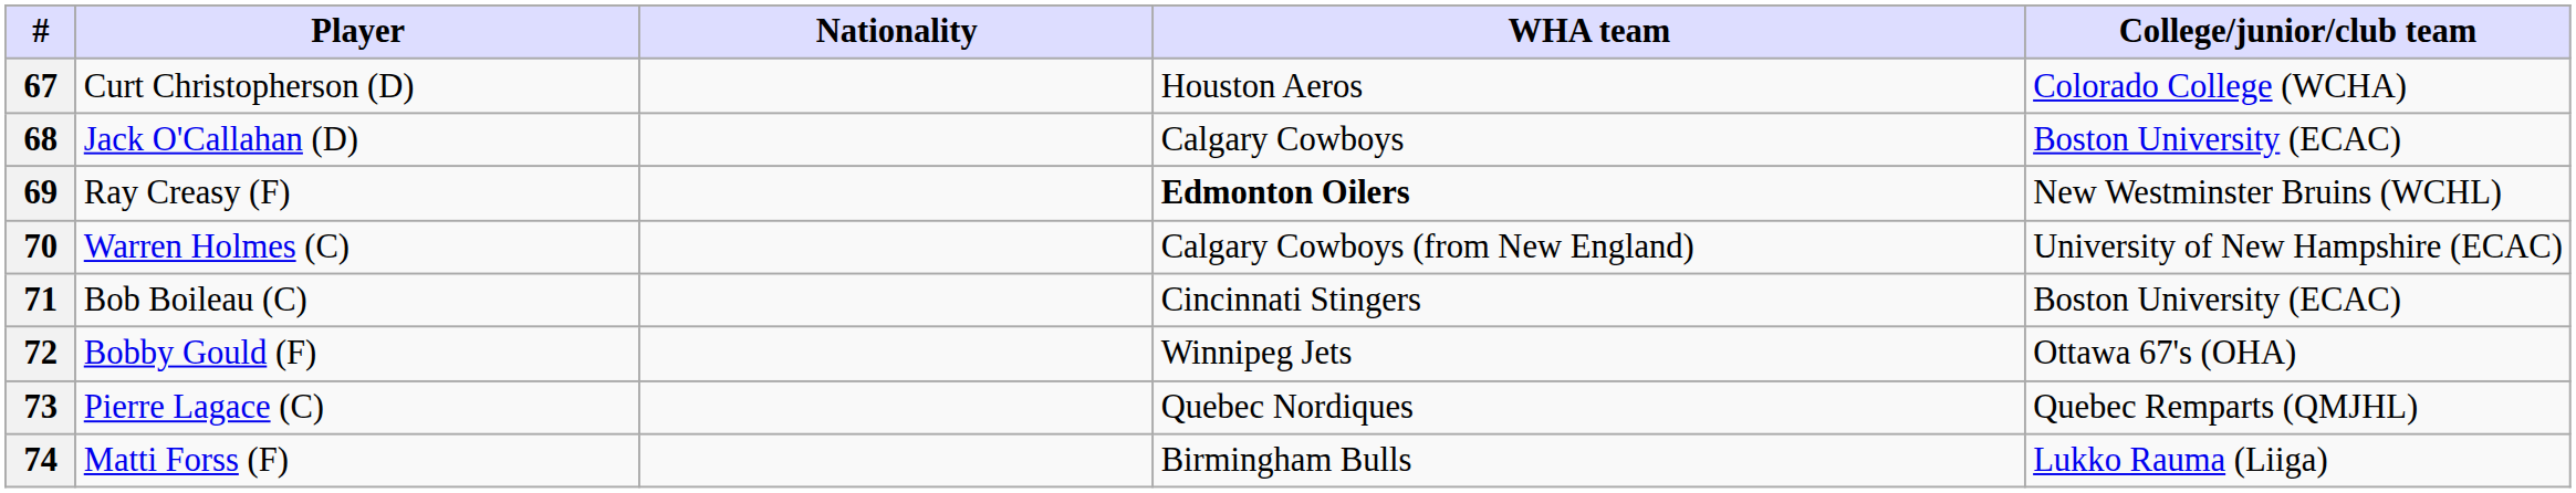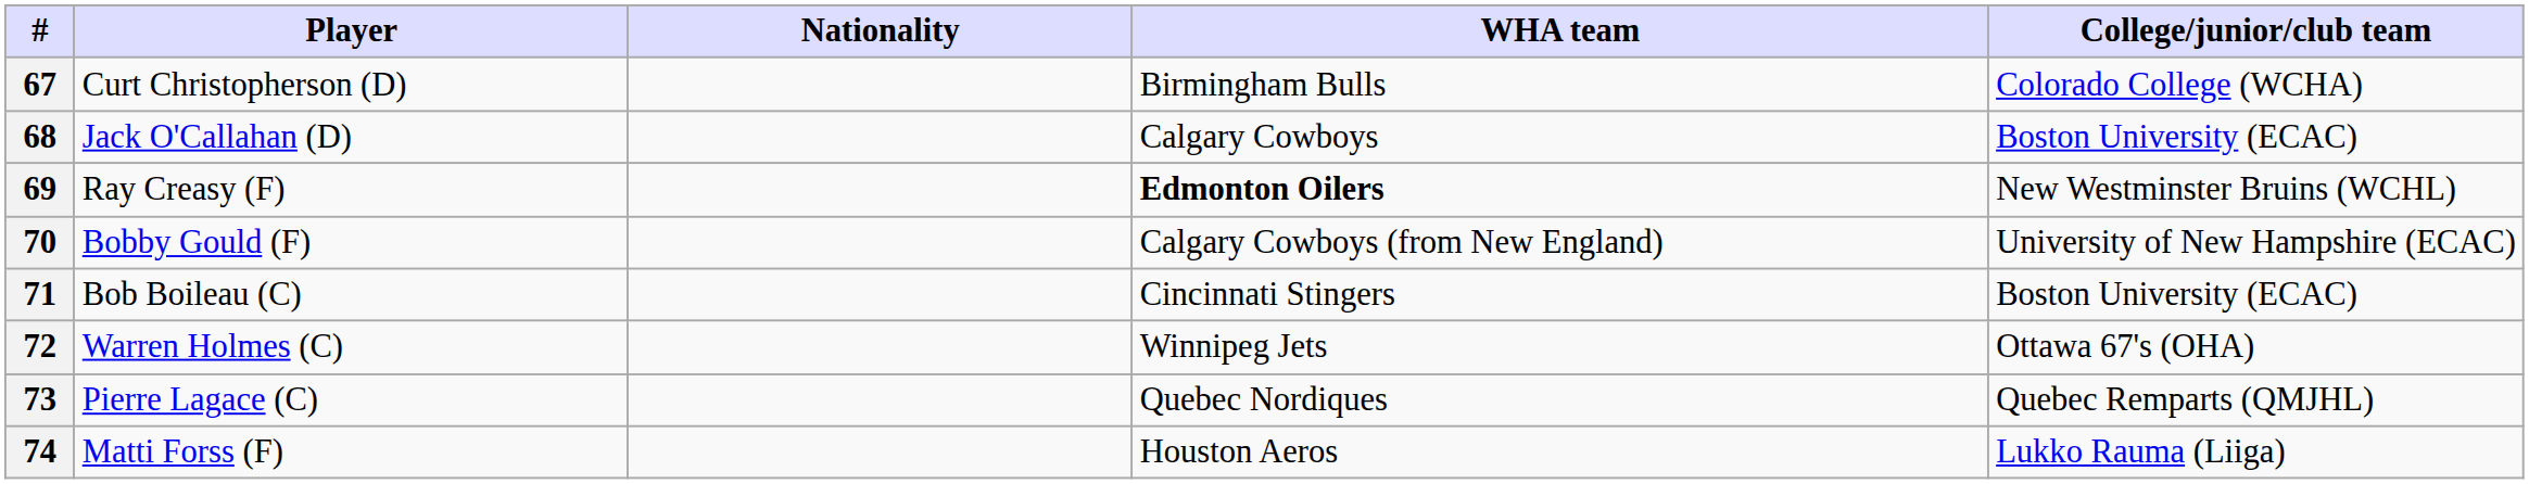67 | WHA team: Houston Aeros -> Birmingham Bulls
70 | Player: Warren Holmes (C) -> Bobby Gould (F)
72 | Player: Bobby Gould (F) -> Warren Holmes (C)
74 | WHA team: Birmingham Bulls -> Houston Aeros
